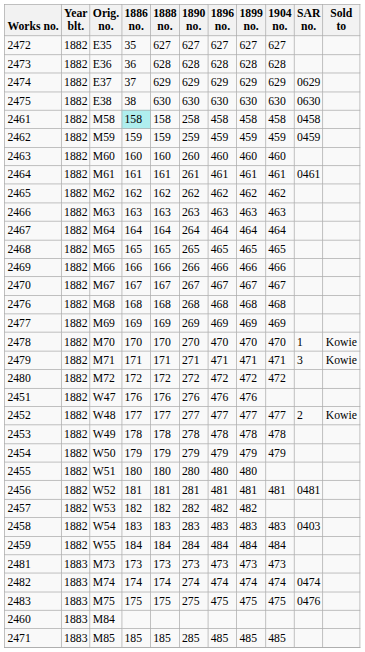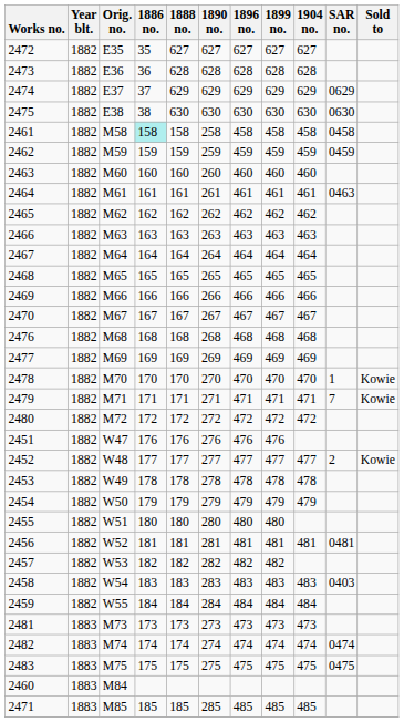2464 | SAR no.: 0461 -> 0463
2479 | SAR no.: 3 -> 7
2483 | SAR no.: 0476 -> 0475
